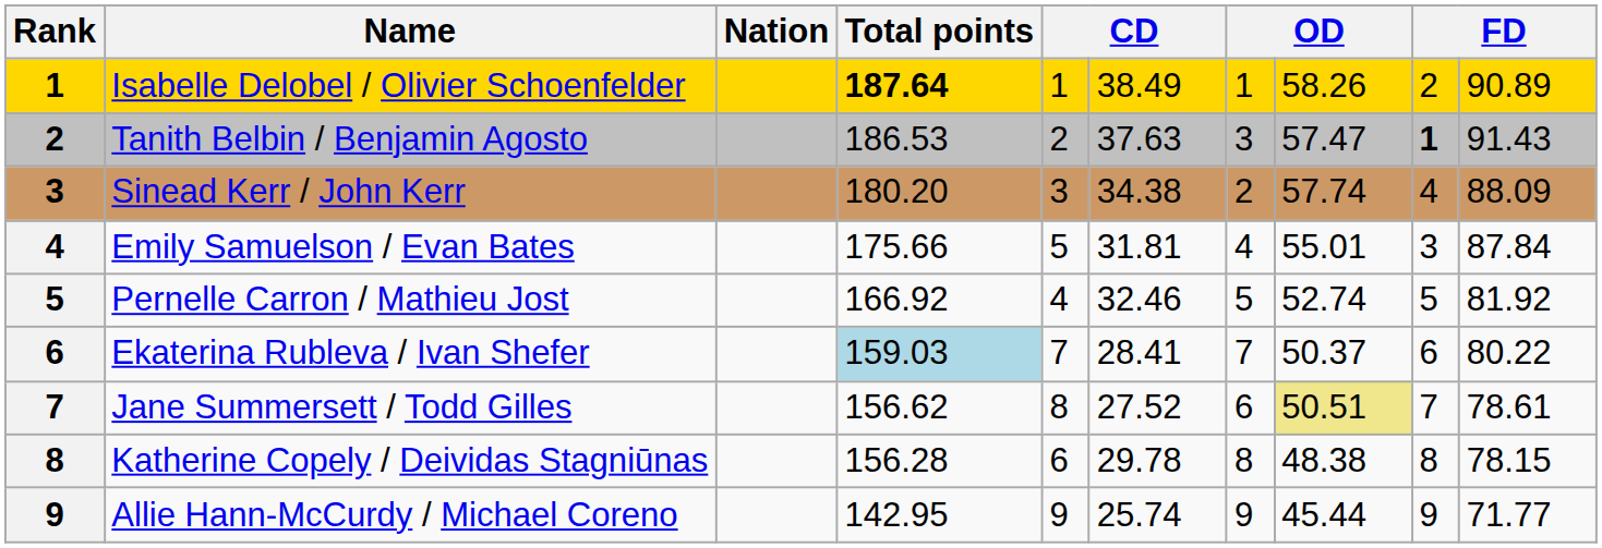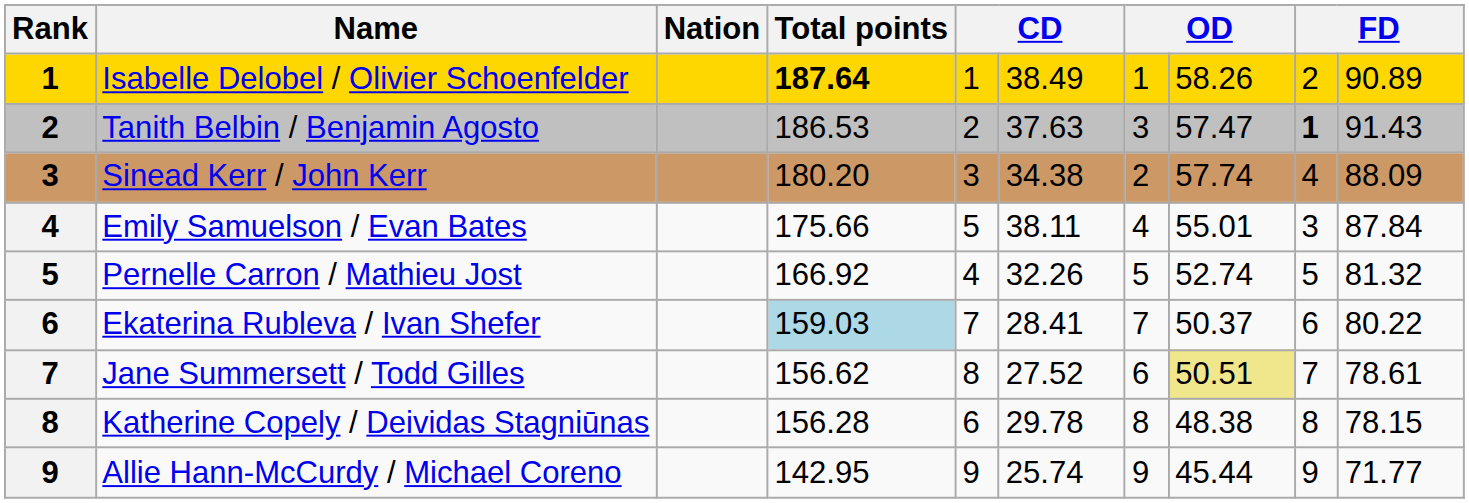Emily Samuelson / Evan Bates | column 6: 31.81 -> 38.11
Pernelle Carron / Mathieu Jost | column 6: 32.46 -> 32.26
Pernelle Carron / Mathieu Jost | column 10: 81.92 -> 81.32
